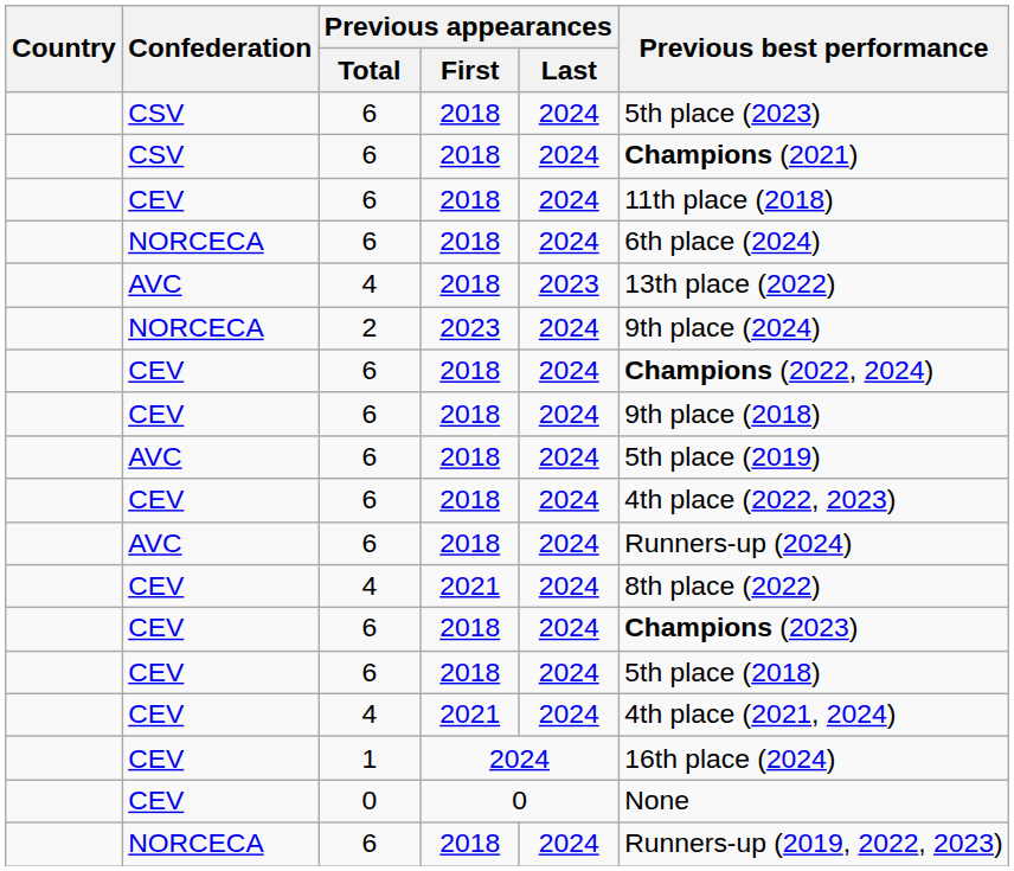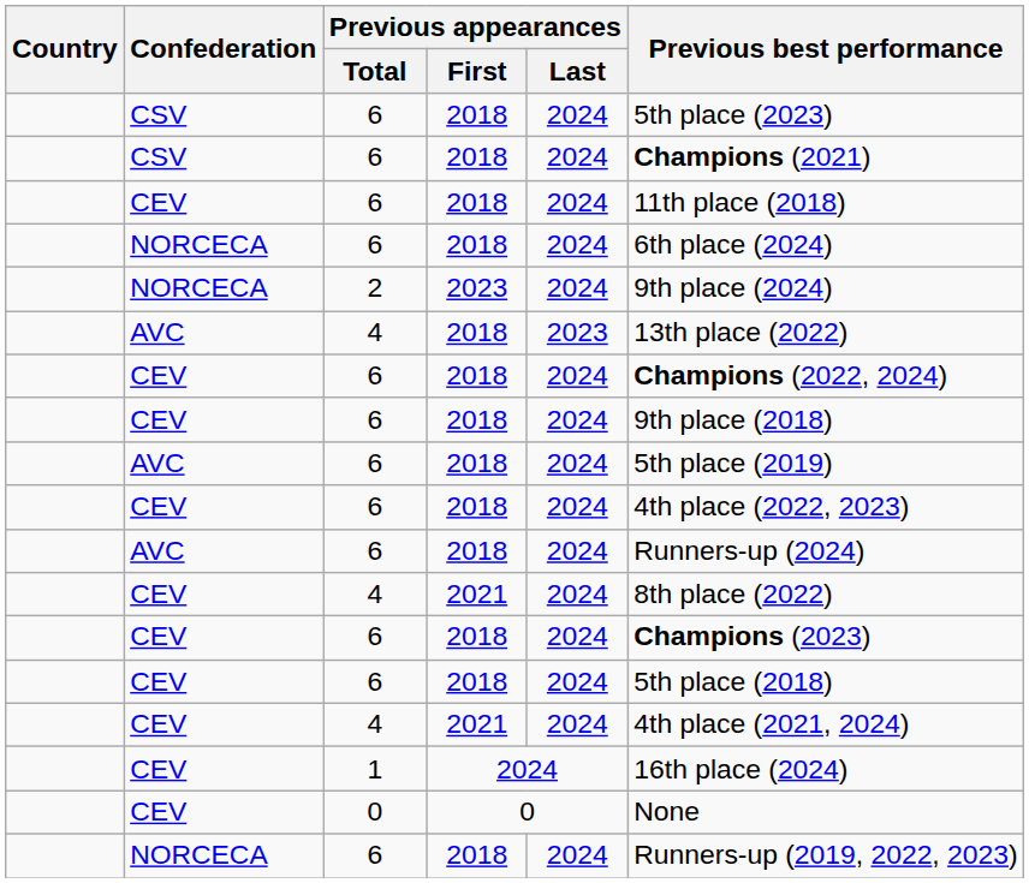rows swapped: AVC / 4 <-> 2
